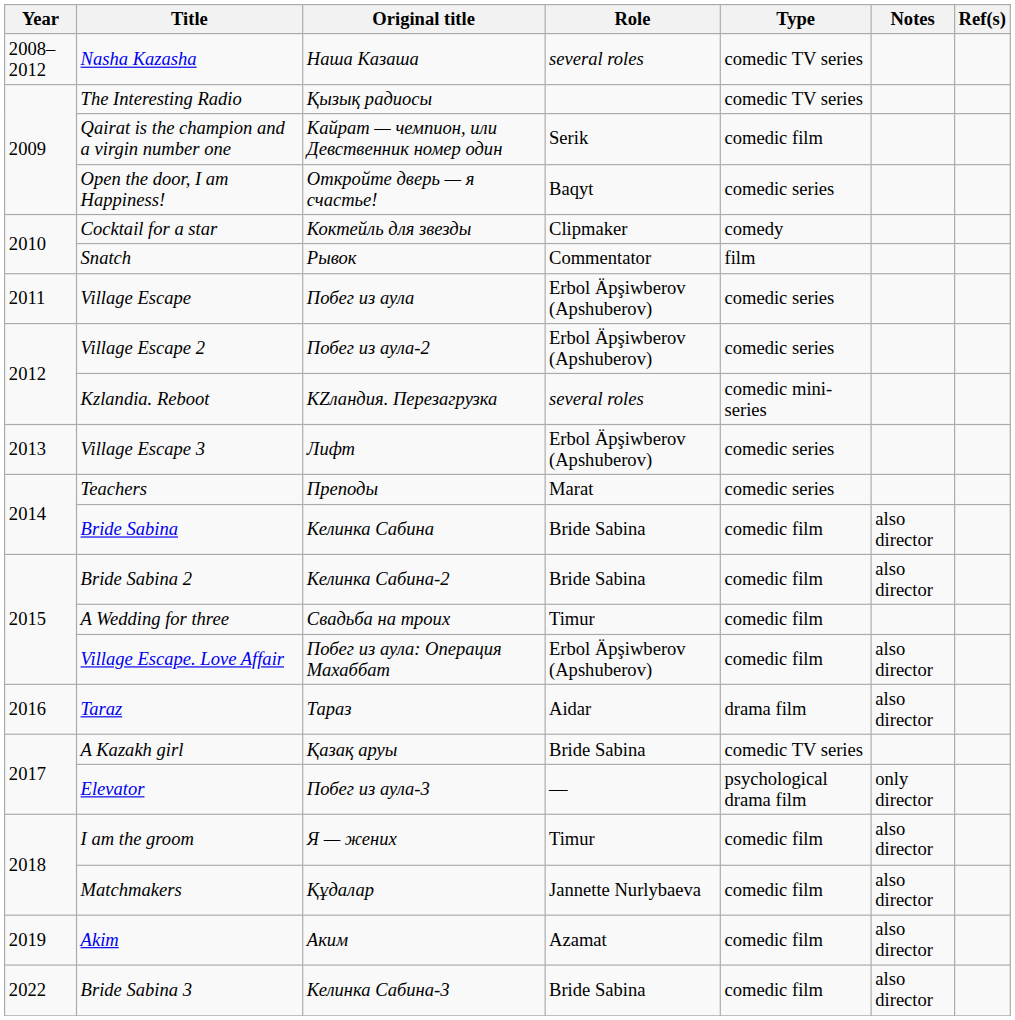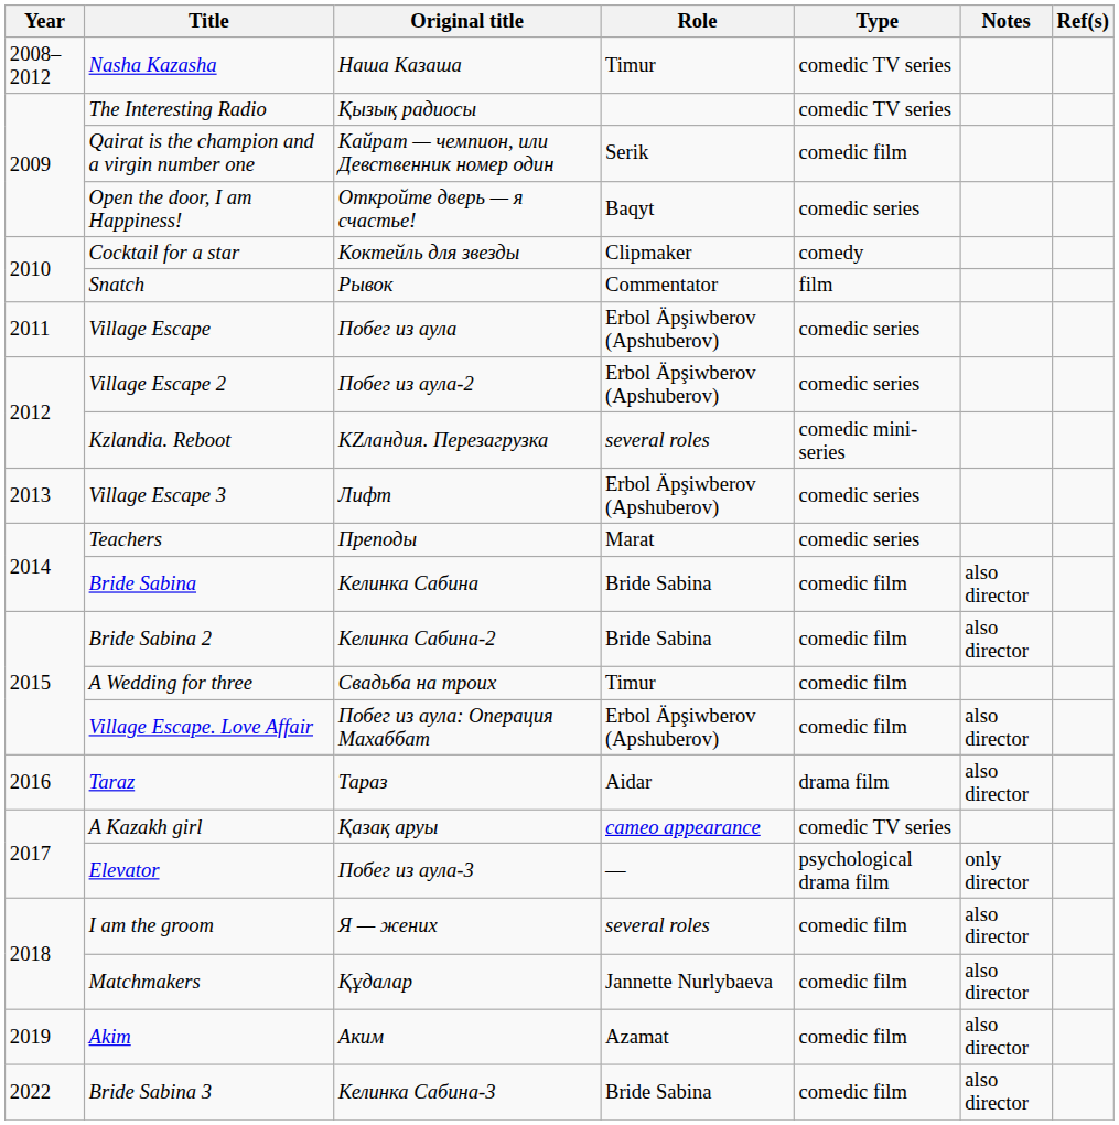Nasha Kazasha | Role: several roles -> Timur
A Kazakh girl | Role: Bride Sabina -> cameo appearance
I am the groom | Role: Timur -> several roles
